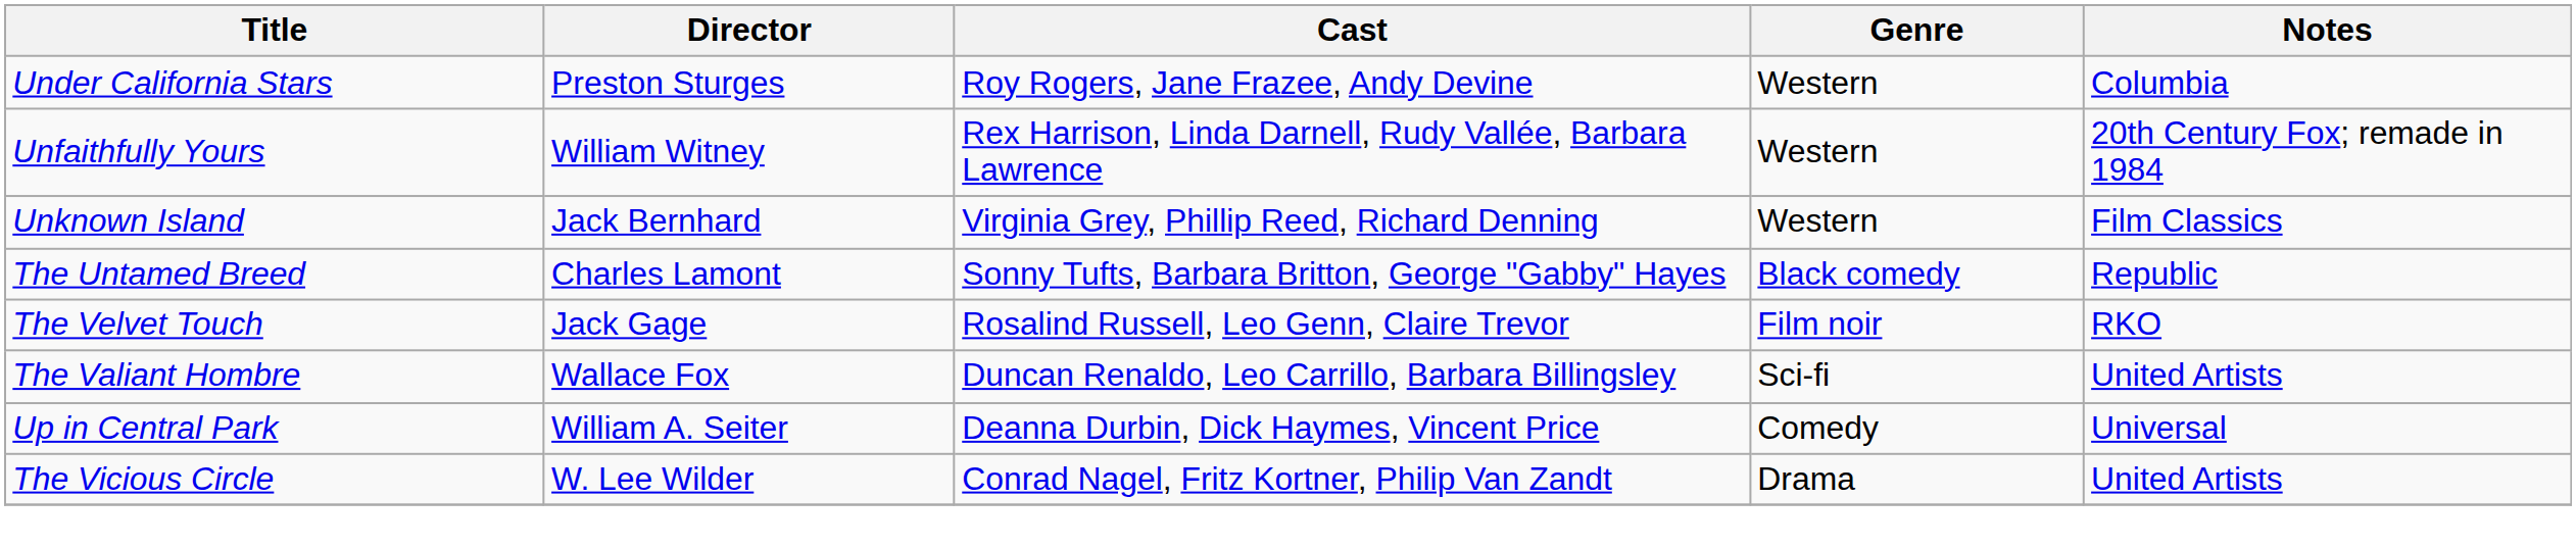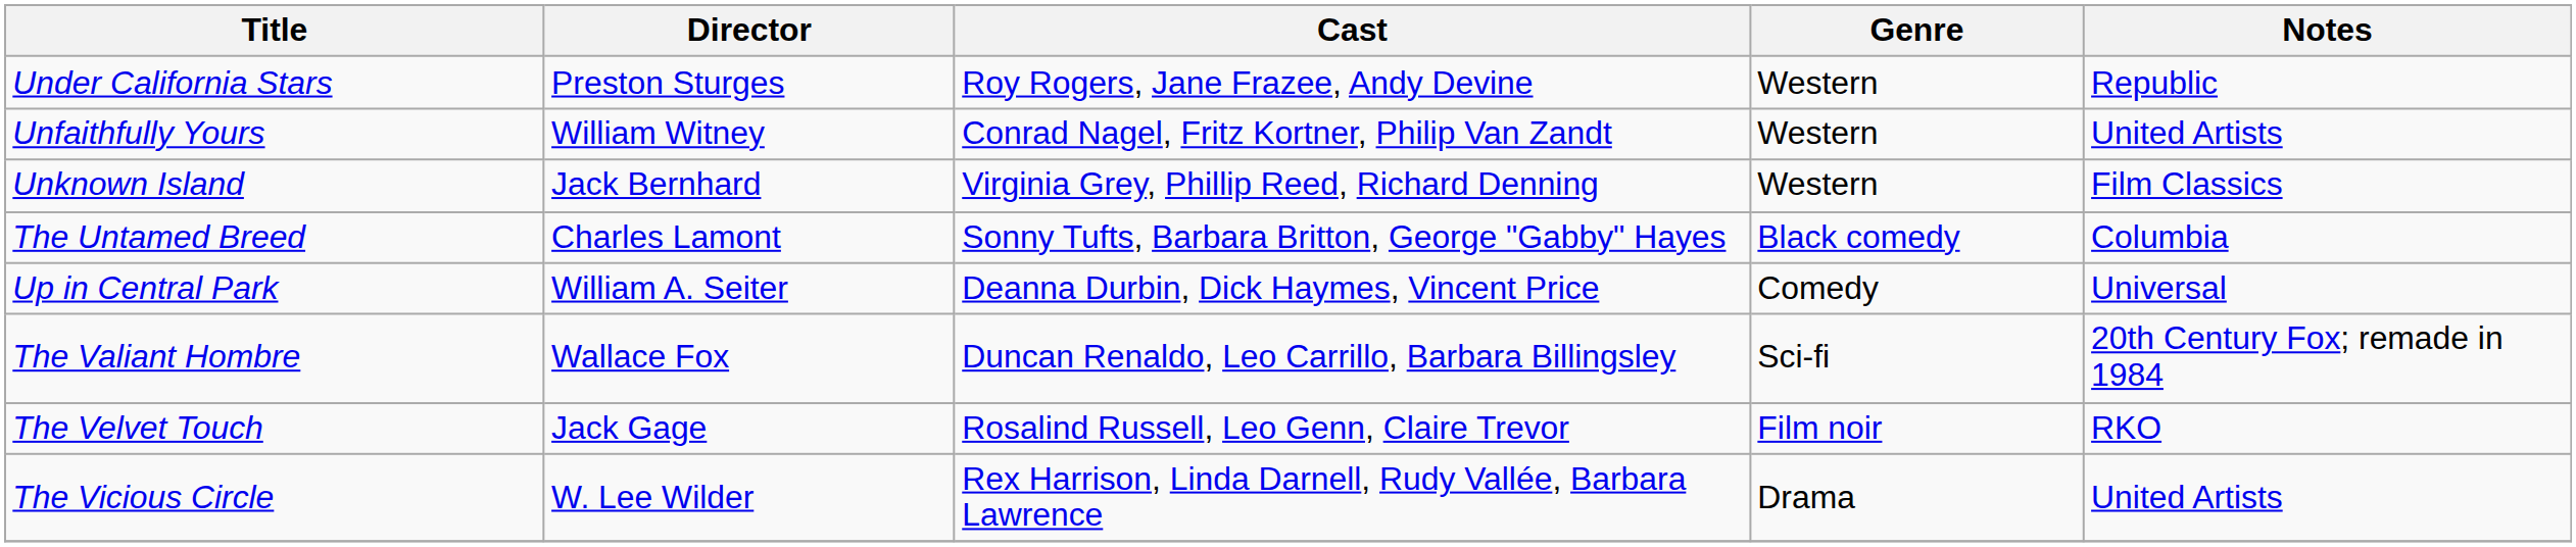Under California Stars | Notes: Columbia -> Republic
Unfaithfully Yours | Cast: Rex Harrison, Linda Darnell, Rudy Vallée, Barbara Lawrence -> Conrad Nagel, Fritz Kortner, Philip Van Zandt
Unfaithfully Yours | Notes: 20th Century Fox; remade in 1984 -> United Artists
The Untamed Breed | Notes: Republic -> Columbia
rows swapped: Up in Central Park <-> The Velvet Touch
The Valiant Hombre | Notes: United Artists -> 20th Century Fox; remade in 1984
The Vicious Circle | Cast: Conrad Nagel, Fritz Kortner, Philip Van Zandt -> Rex Harrison, Linda Darnell, Rudy Vallée, Barbara Lawrence
